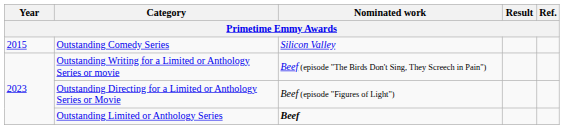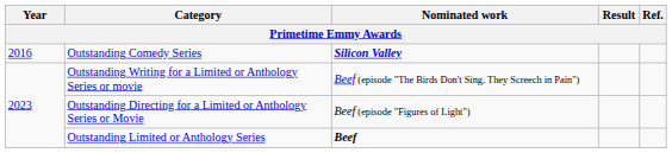Outstanding Comedy Series | Year: 2015 -> 2016
Outstanding Comedy Series | Nominated work: normal -> bold
